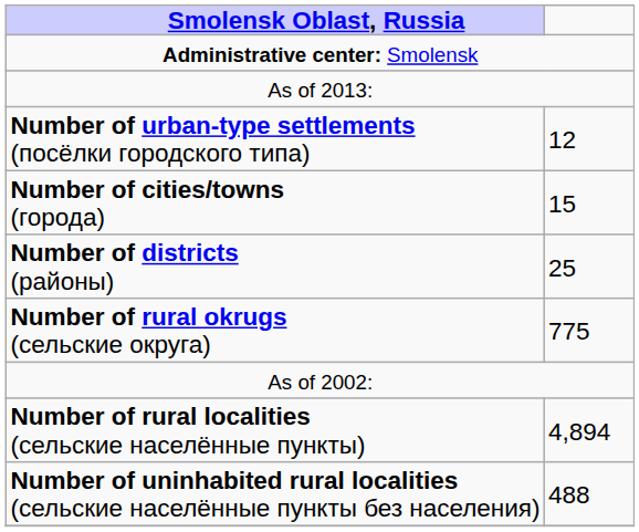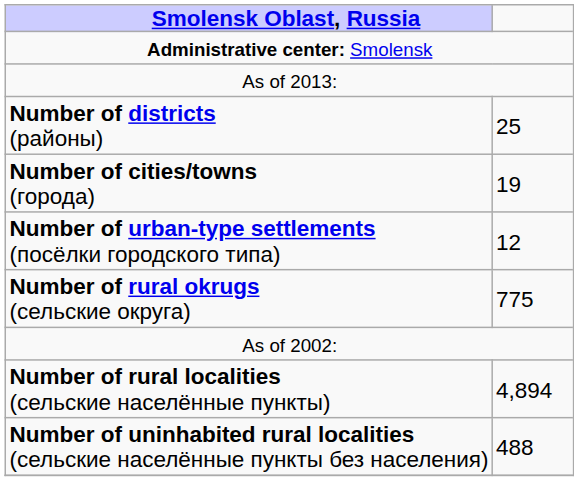rows swapped: Number of districts (районы) <-> Number of urban-type settlements (посёлки городского типа)
Number of cities/towns (города) | column 2: 15 -> 19
